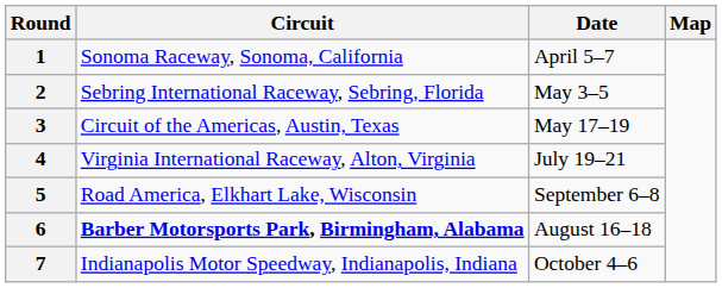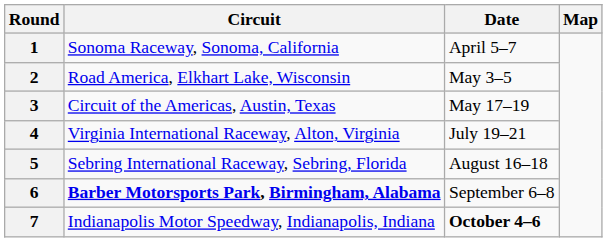2 | Circuit: Sebring International Raceway, Sebring, Florida -> Road America, Elkhart Lake, Wisconsin
5 | Circuit: Road America, Elkhart Lake, Wisconsin -> Sebring International Raceway, Sebring, Florida
5 | Date: September 6–8 -> August 16–18
6 | Date: August 16–18 -> September 6–8
7 | Date: normal -> bold
